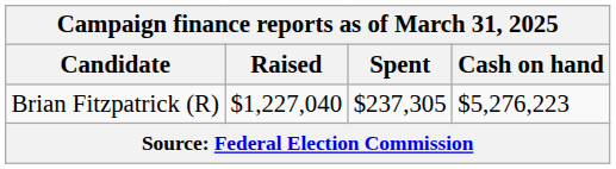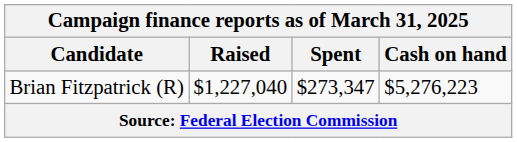Brian Fitzpatrick (R) | Spent: $237,305 -> $273,347
